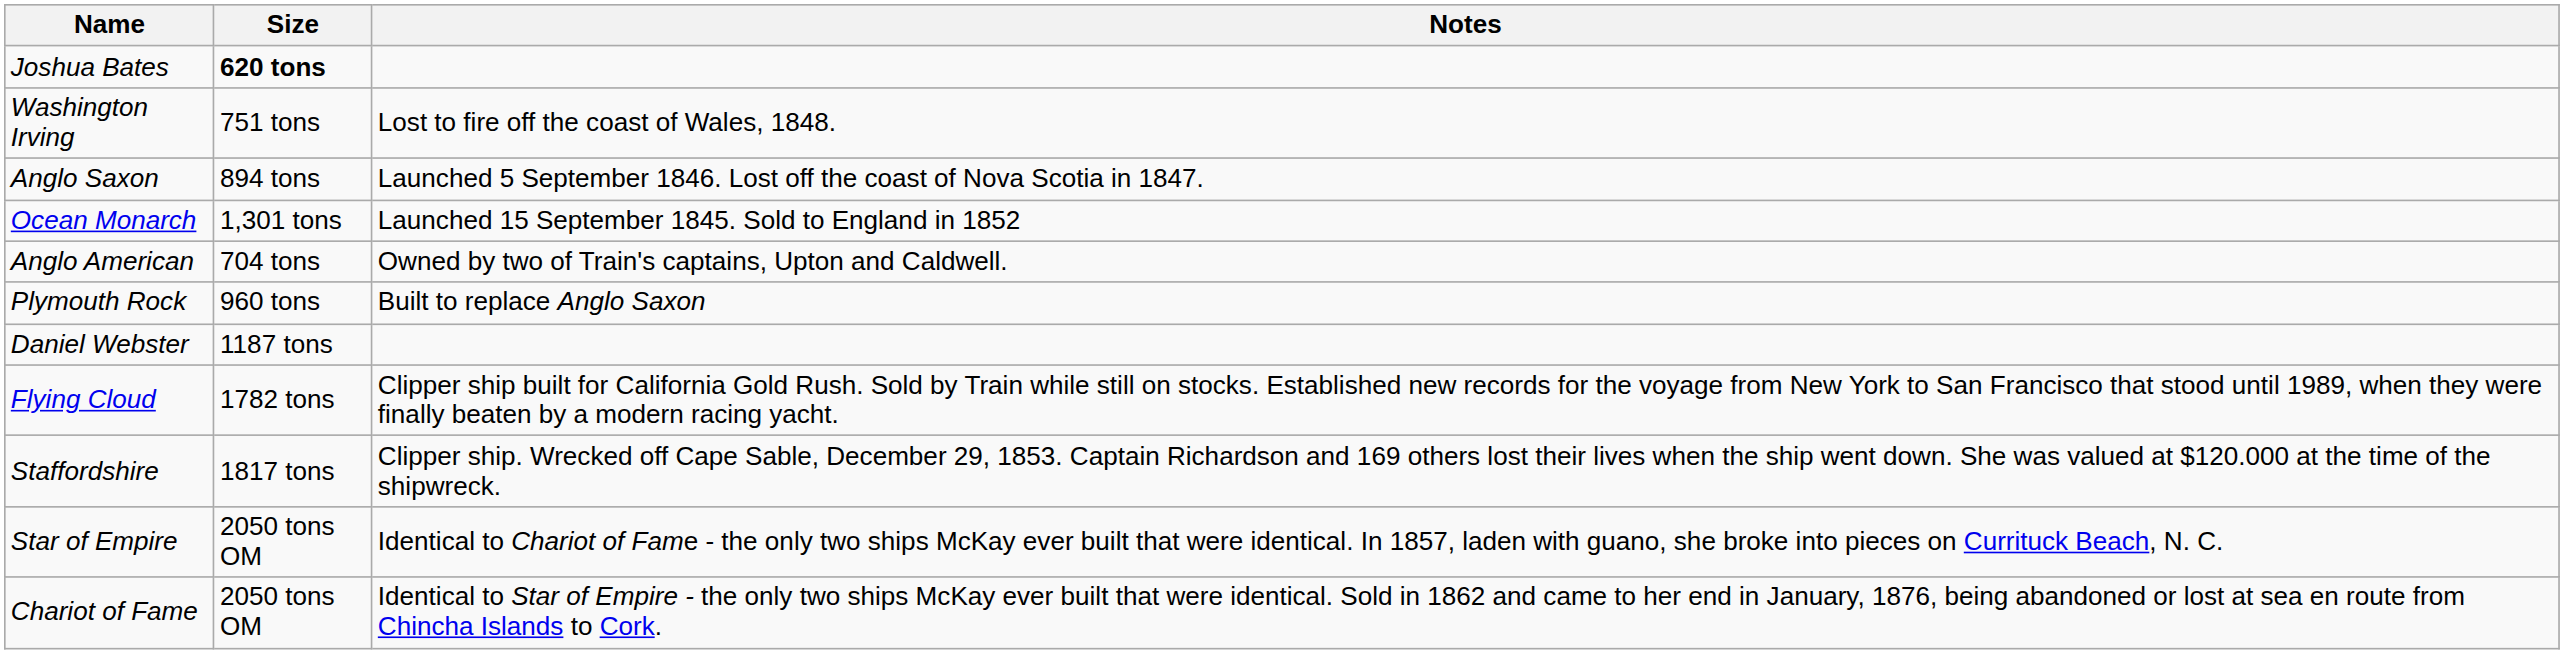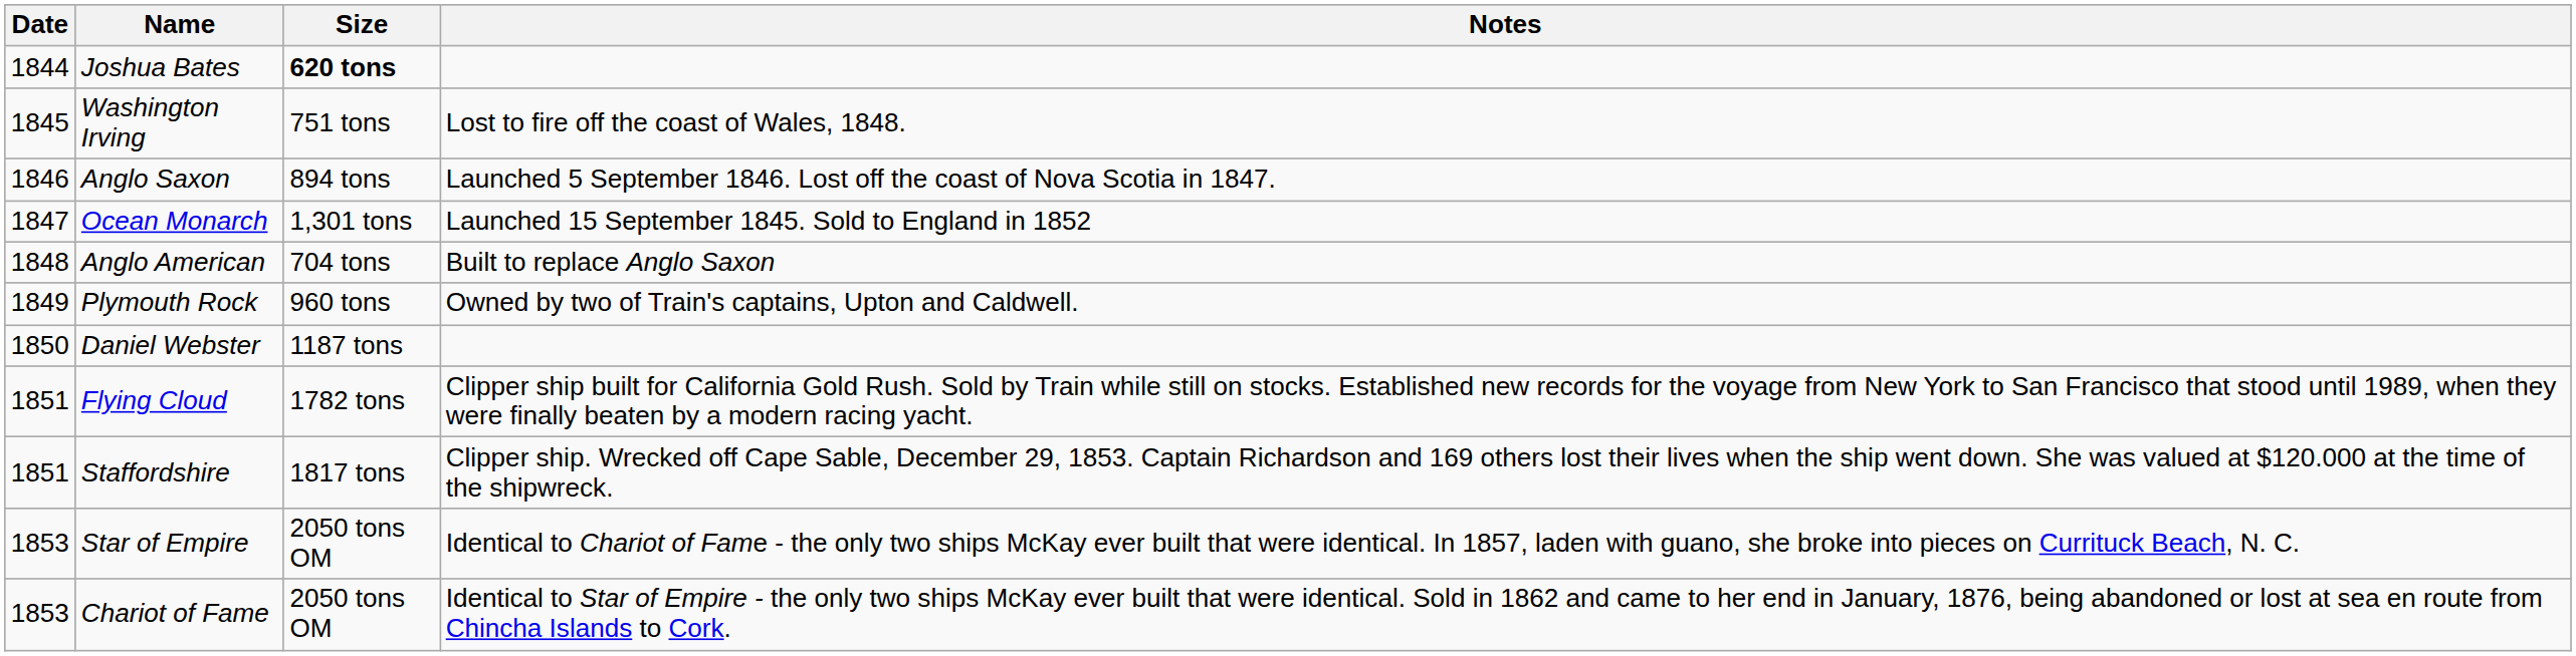+ column: Date | 1844 | 1845 | 1846 | 1847 | 1848 | 1849 | 1850 | 1851 | 1851 | 1853 | 1853
Anglo American | Notes: Owned by two of Train's captains, Upton and Caldwell. -> Built to replace Anglo Saxon
Plymouth Rock | Notes: Built to replace Anglo Saxon -> Owned by two of Train's captains, Upton and Caldwell.
